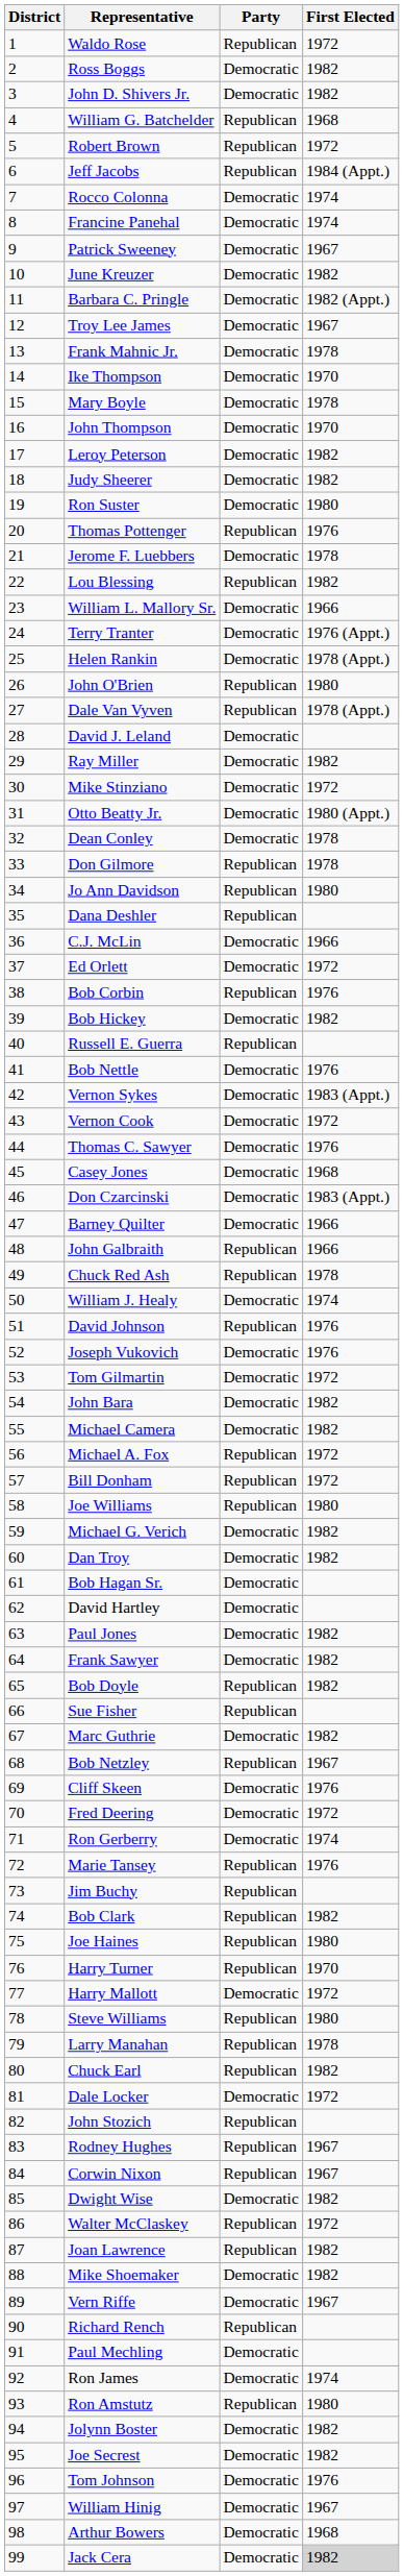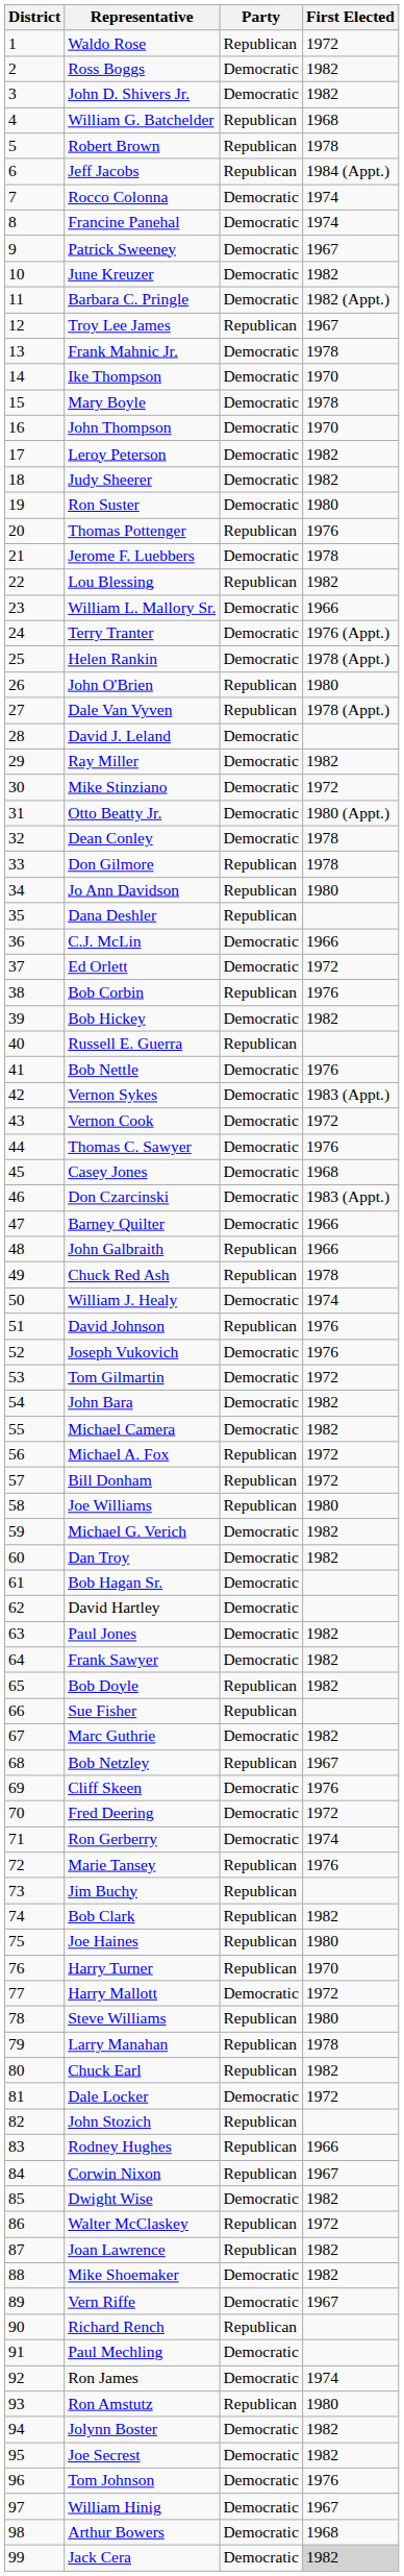Robert Brown | First Elected: 1972 -> 1978
Troy Lee James | Party: Democratic -> Republican
Rodney Hughes | First Elected: 1967 -> 1966
